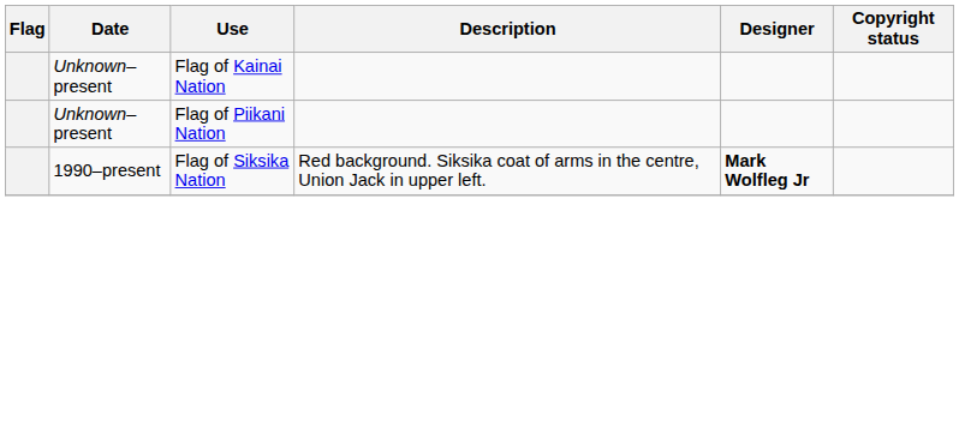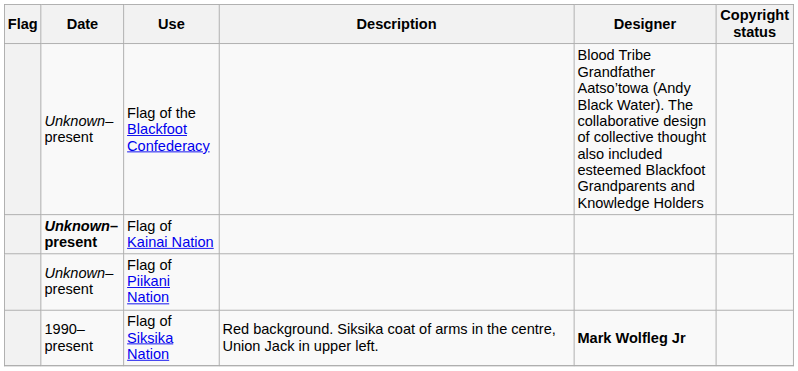+ row: Unknown–present | Flag of the Blackfoot Confederacy | Blood Tribe Grandfather Aatso’towa (Andy Black Water). The collaborative design of collective thought also included esteemed Blackfoot Grandparents and Knowledge Holders
Flag of Kainai Nation | Date: normal -> bold
